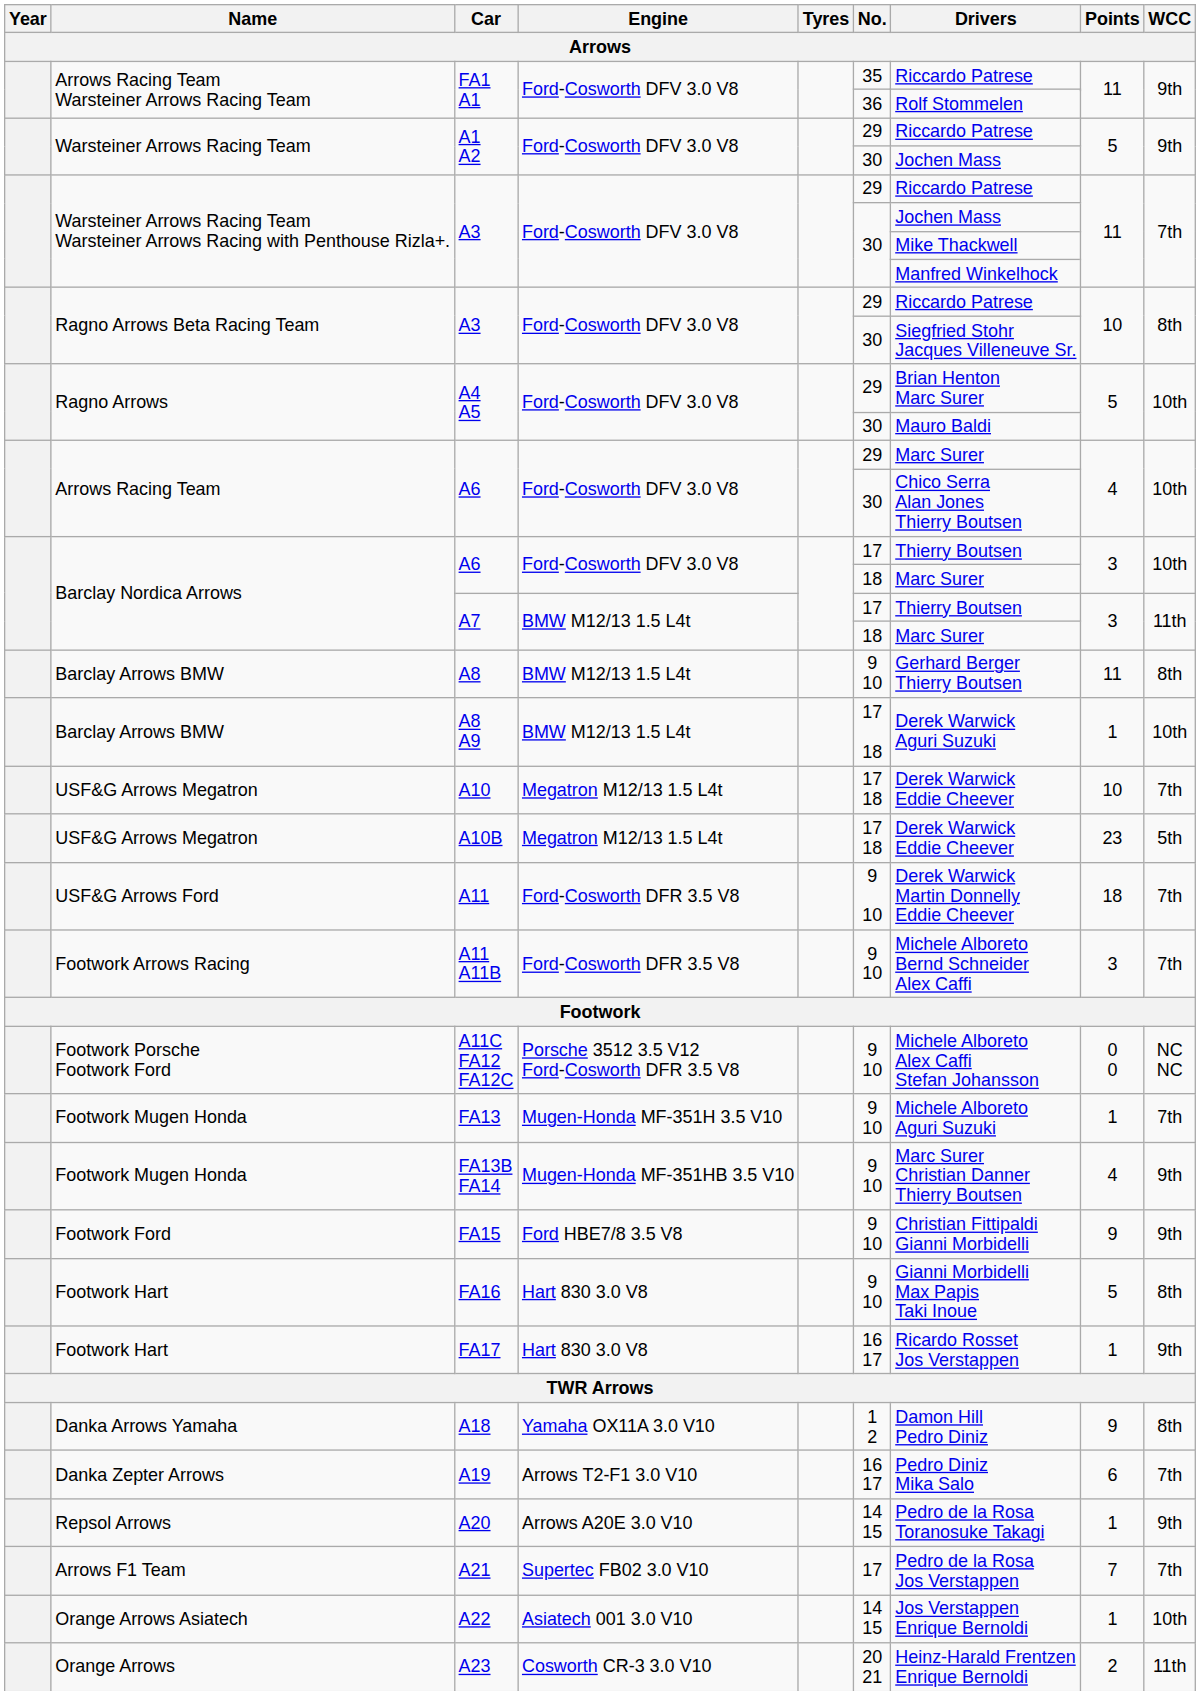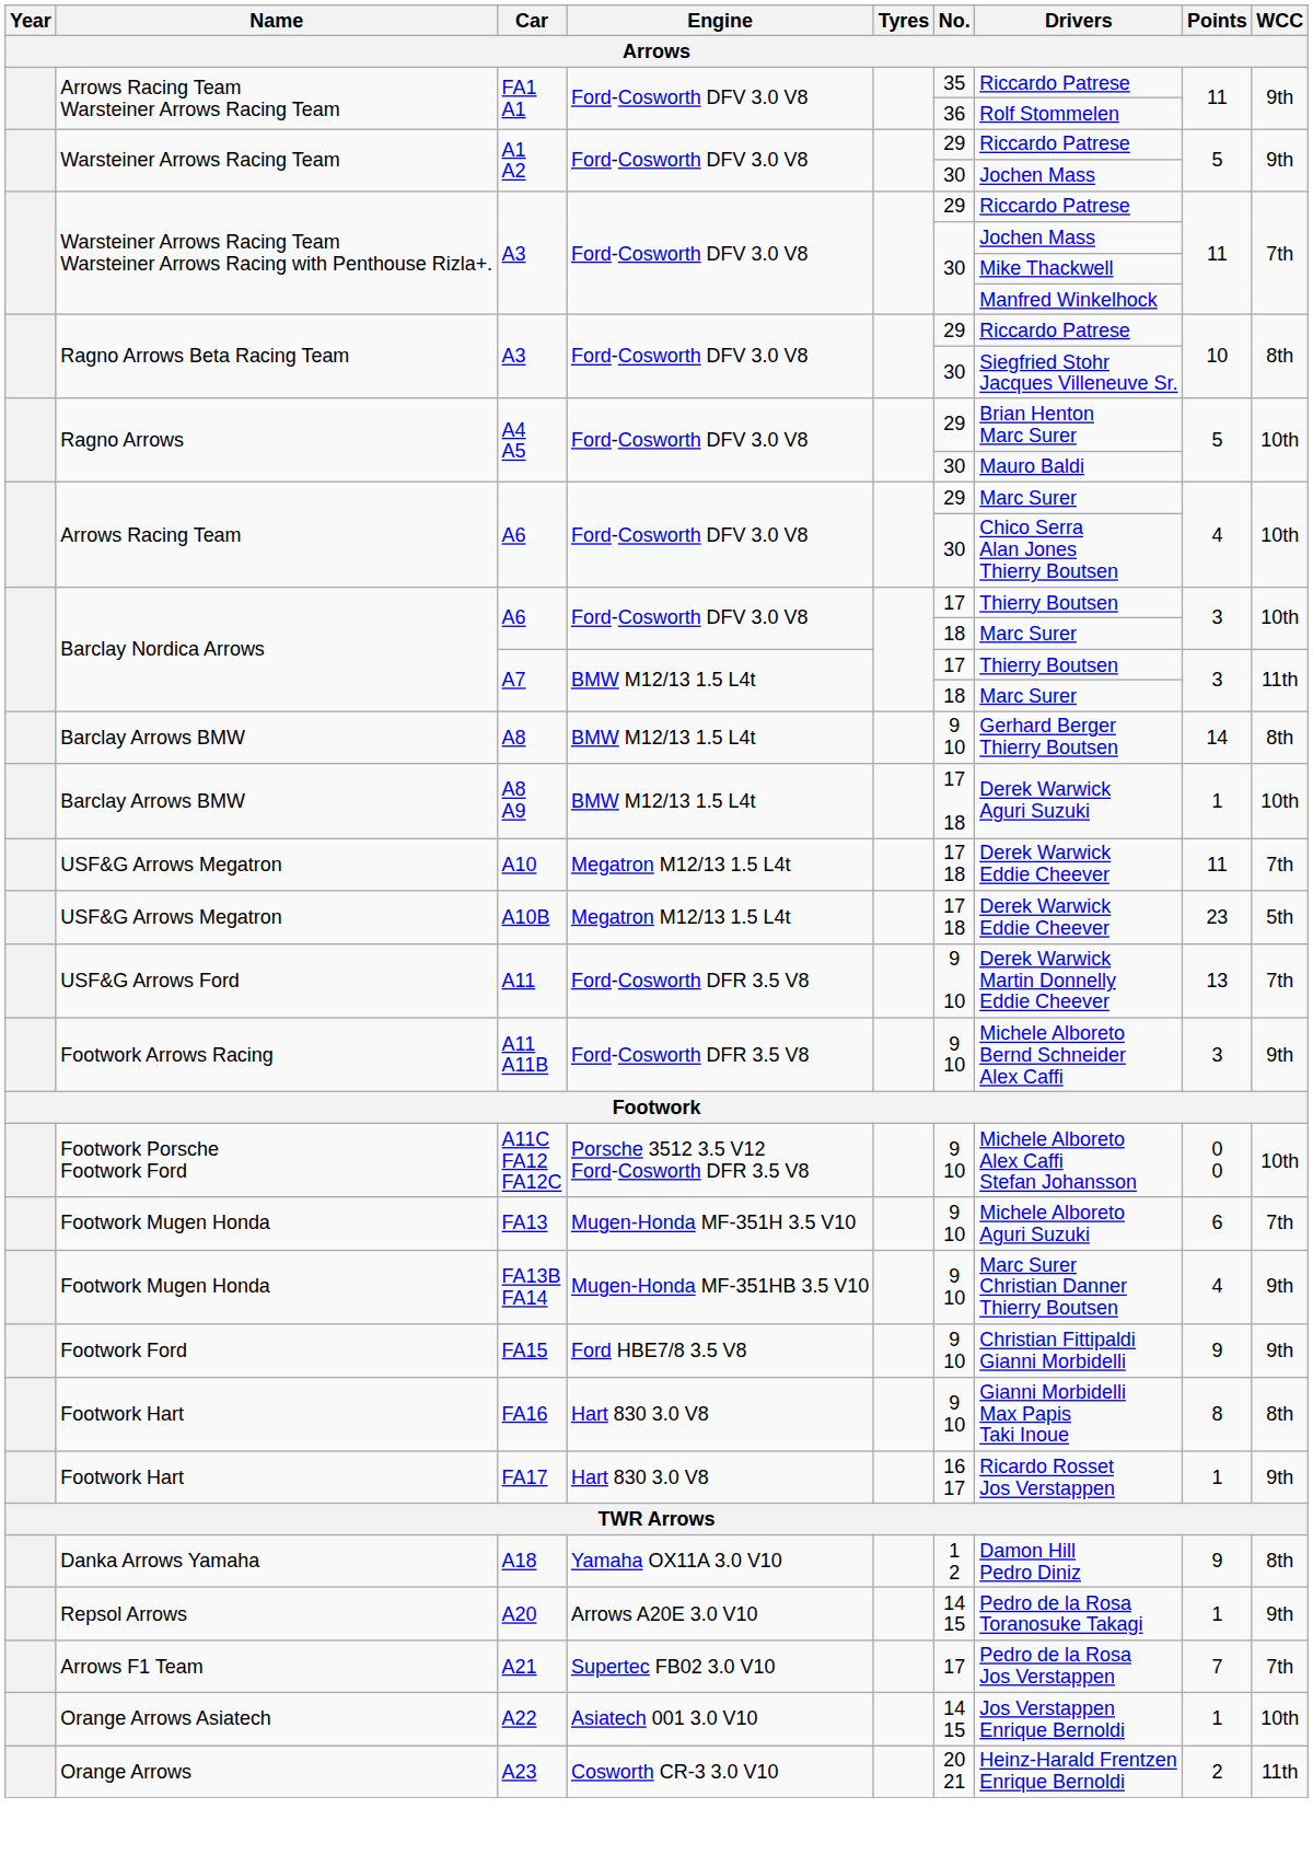A8 | Points: 11 -> 14
A10 | Points: 10 -> 11
A11 | Points: 18 -> 13
A11 A11B | WCC: 7th -> 9th
A11C FA12 FA12C | WCC: NC NC -> 10th
FA13 | Points: 1 -> 6
FA16 | Points: 5 -> 8
- row: Danka Zepter Arrows | A19 | Arrows T2-F1 3.0 V10 | 16 17 | Pedro Diniz Mika Salo | 6 | 7th
